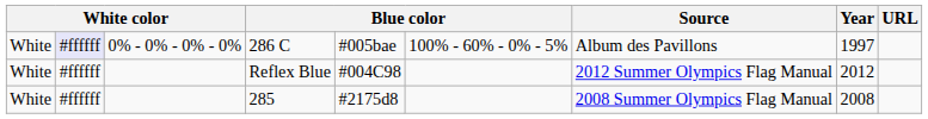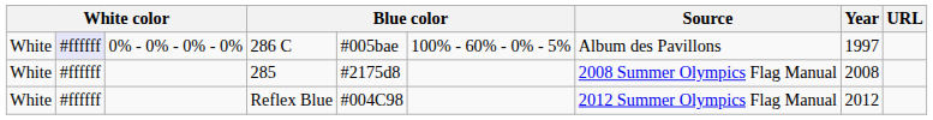rows swapped: 285 <-> Reflex Blue
